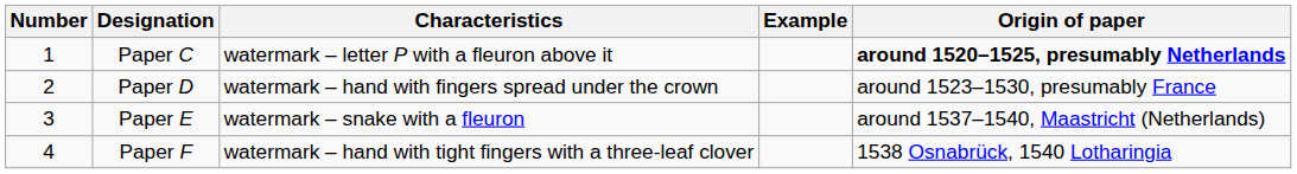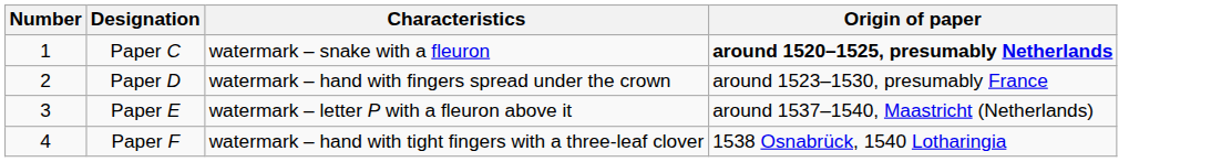- column: Example
Paper C | Characteristics: watermark – letter P with a fleuron above it -> watermark – snake with a fleuron
Paper E | Characteristics: watermark – snake with a fleuron -> watermark – letter P with a fleuron above it
